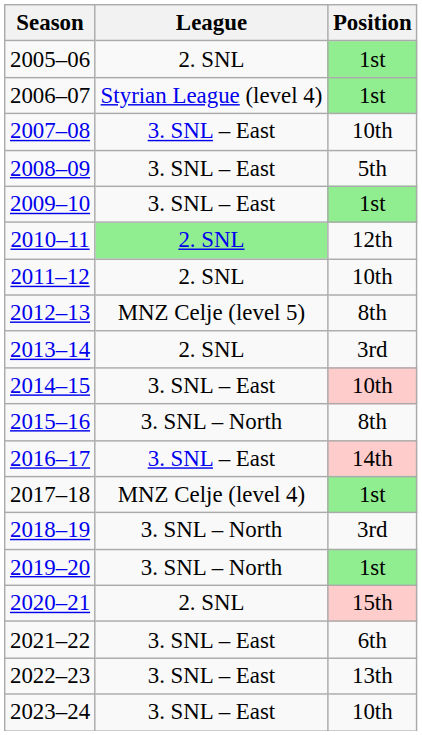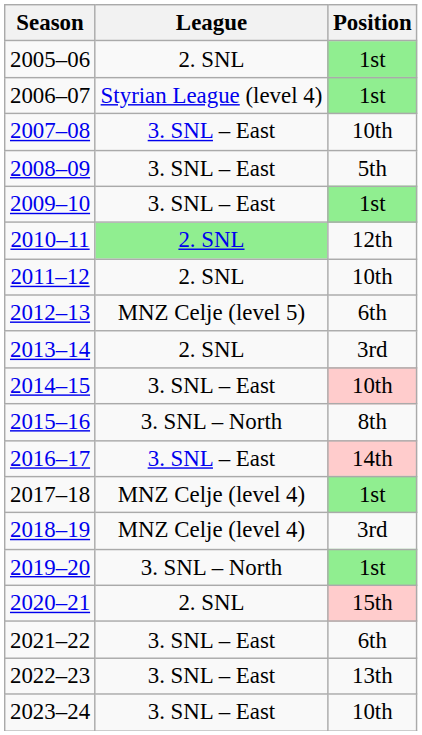2012–13 | Position: 8th -> 6th
2018–19 | League: 3. SNL – North -> MNZ Celje (level 4)
